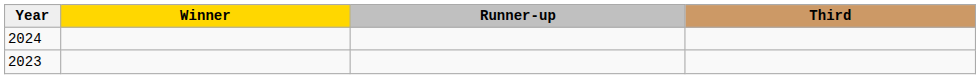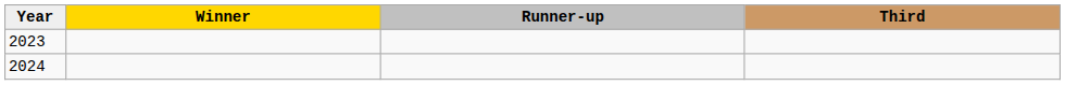rows swapped: 2023 <-> 2024
